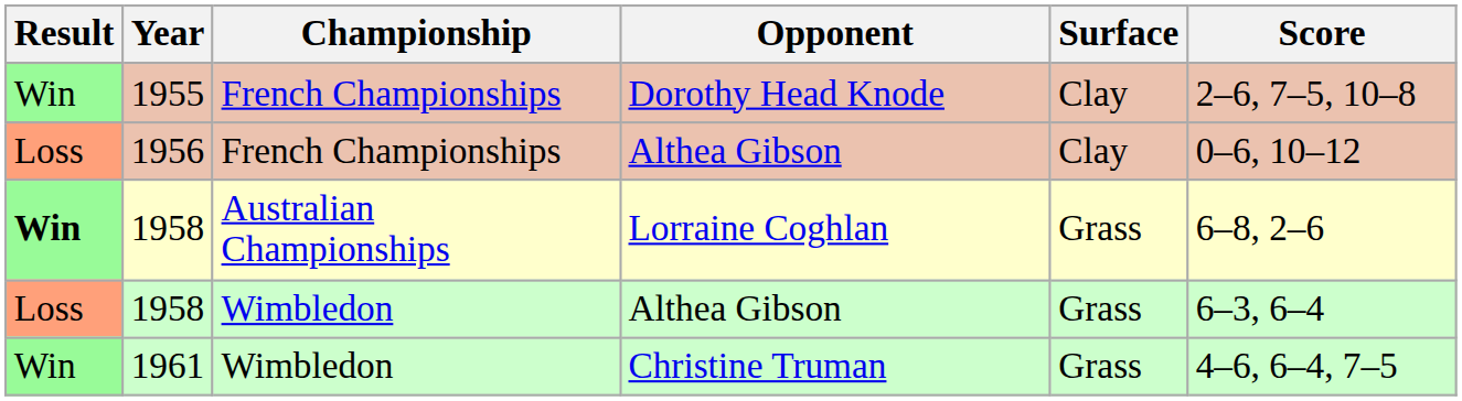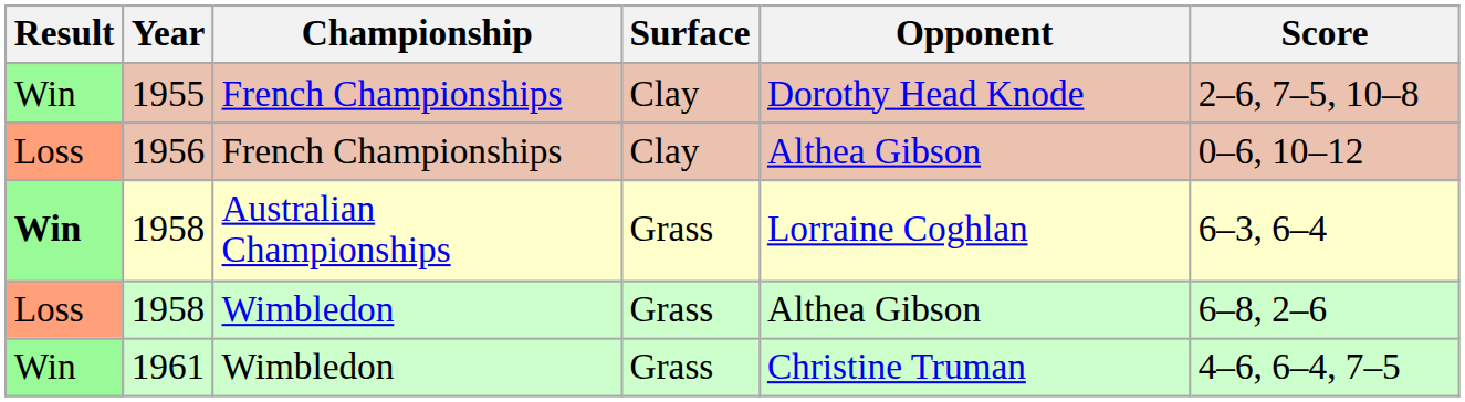columns swapped: Surface <-> Opponent
1958 / Australian Championships | Score: 6–8, 2–6 -> 6–3, 6–4
1958 / Wimbledon | Score: 6–3, 6–4 -> 6–8, 2–6
